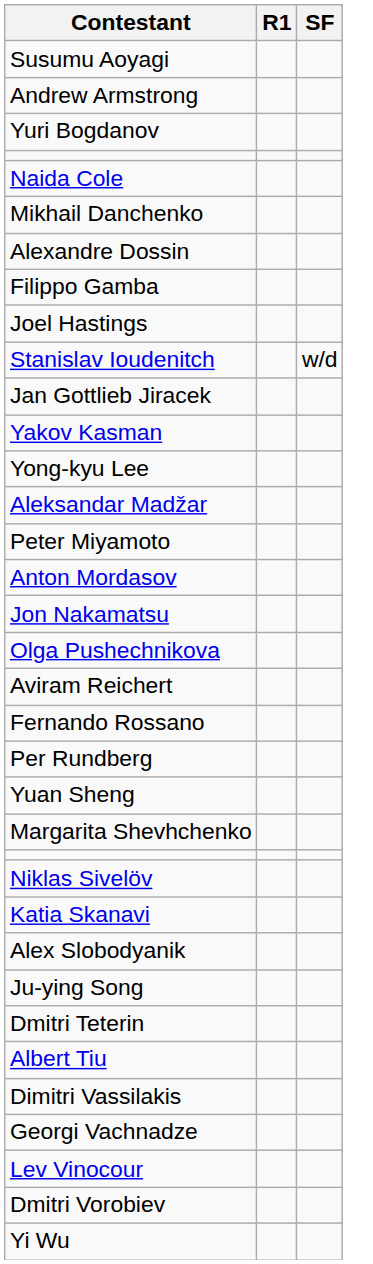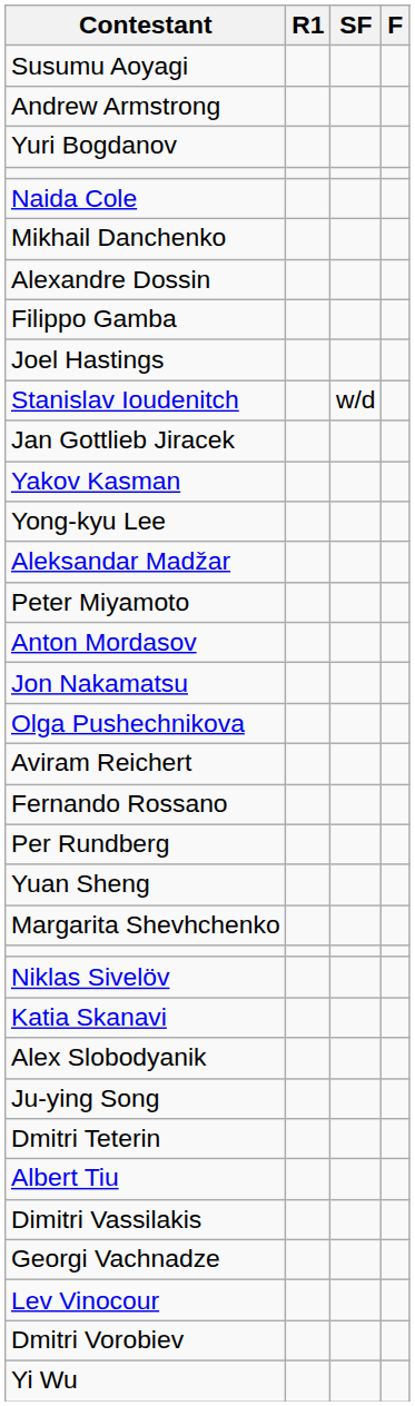+ column: F
